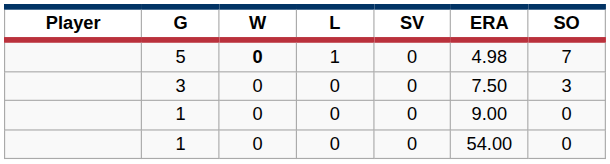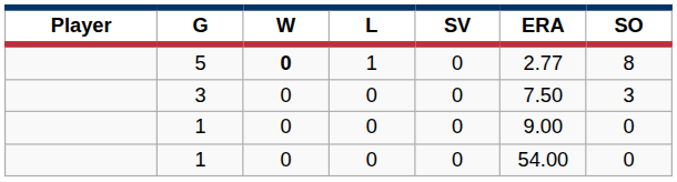5 | ERA: 4.98 -> 2.77
5 | SO: 7 -> 8
